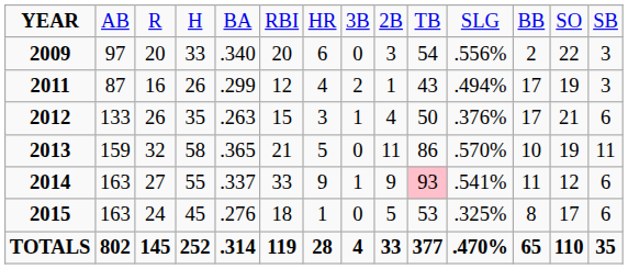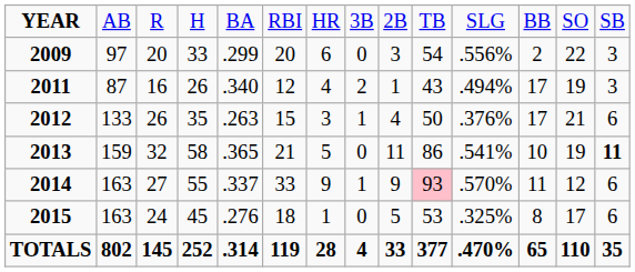2009 | column 5: .340 -> .299
2011 | column 5: .299 -> .340
2013 | column 11: .570% -> .541%
2013 | column 14: normal -> bold
2014 | column 11: .541% -> .570%
